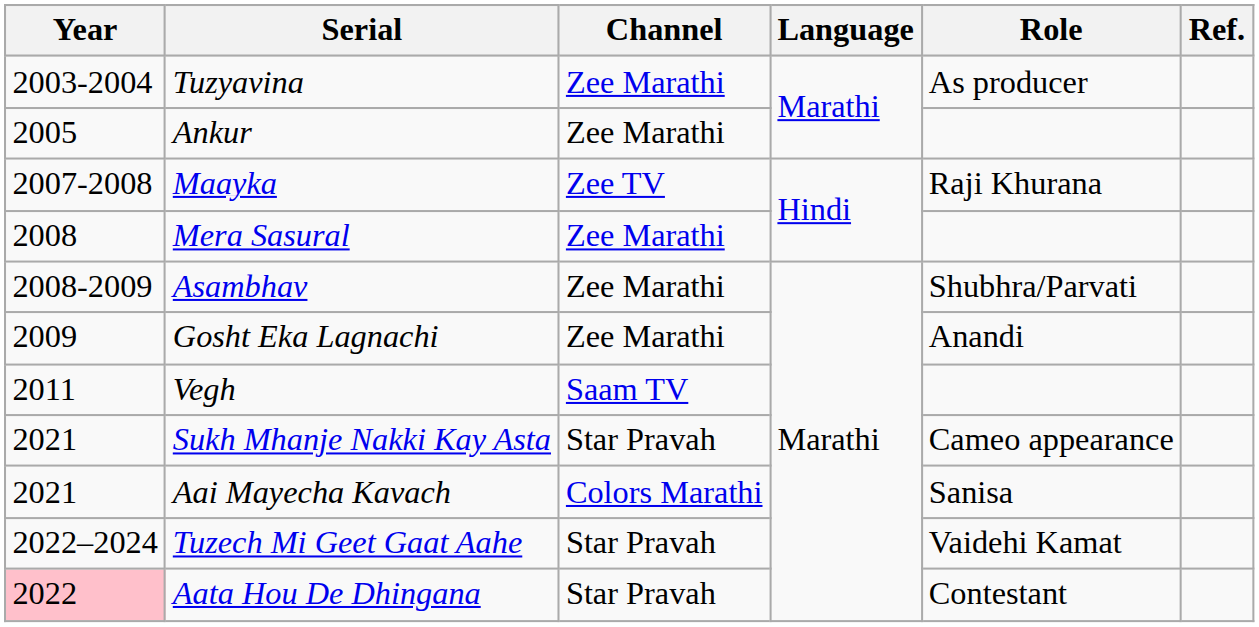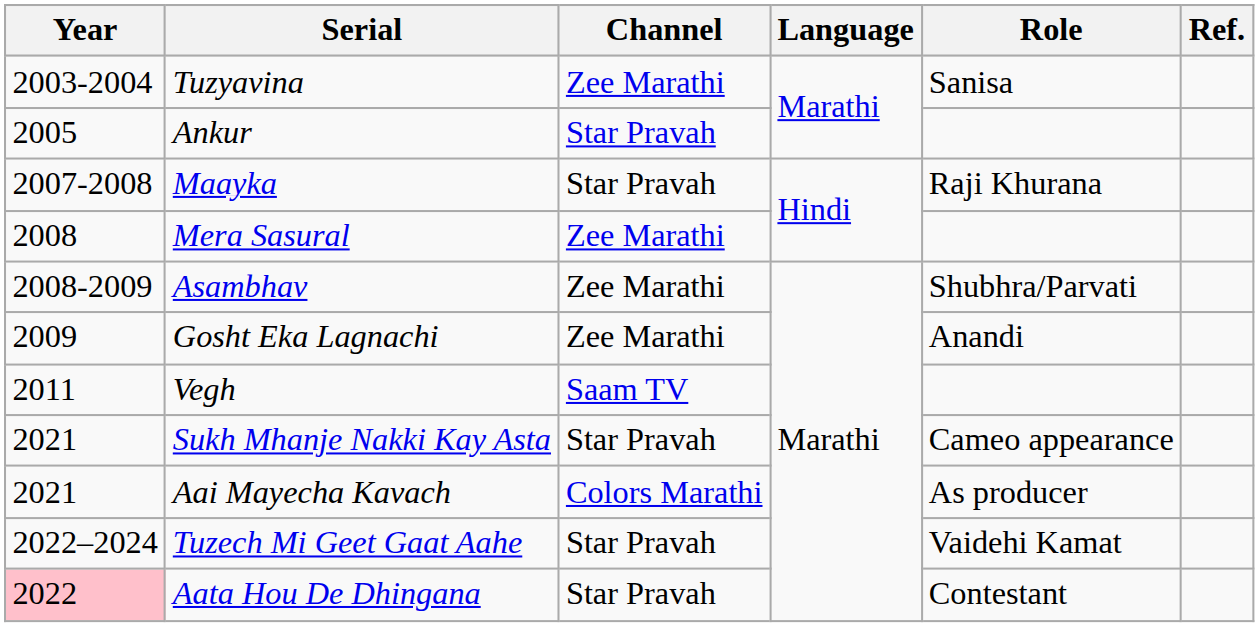Tuzyavina | Role: As producer -> Sanisa
Ankur | Channel: Zee Marathi -> Star Pravah
Maayka | Channel: Zee TV -> Star Pravah
Aai Mayecha Kavach | Role: Sanisa -> As producer
